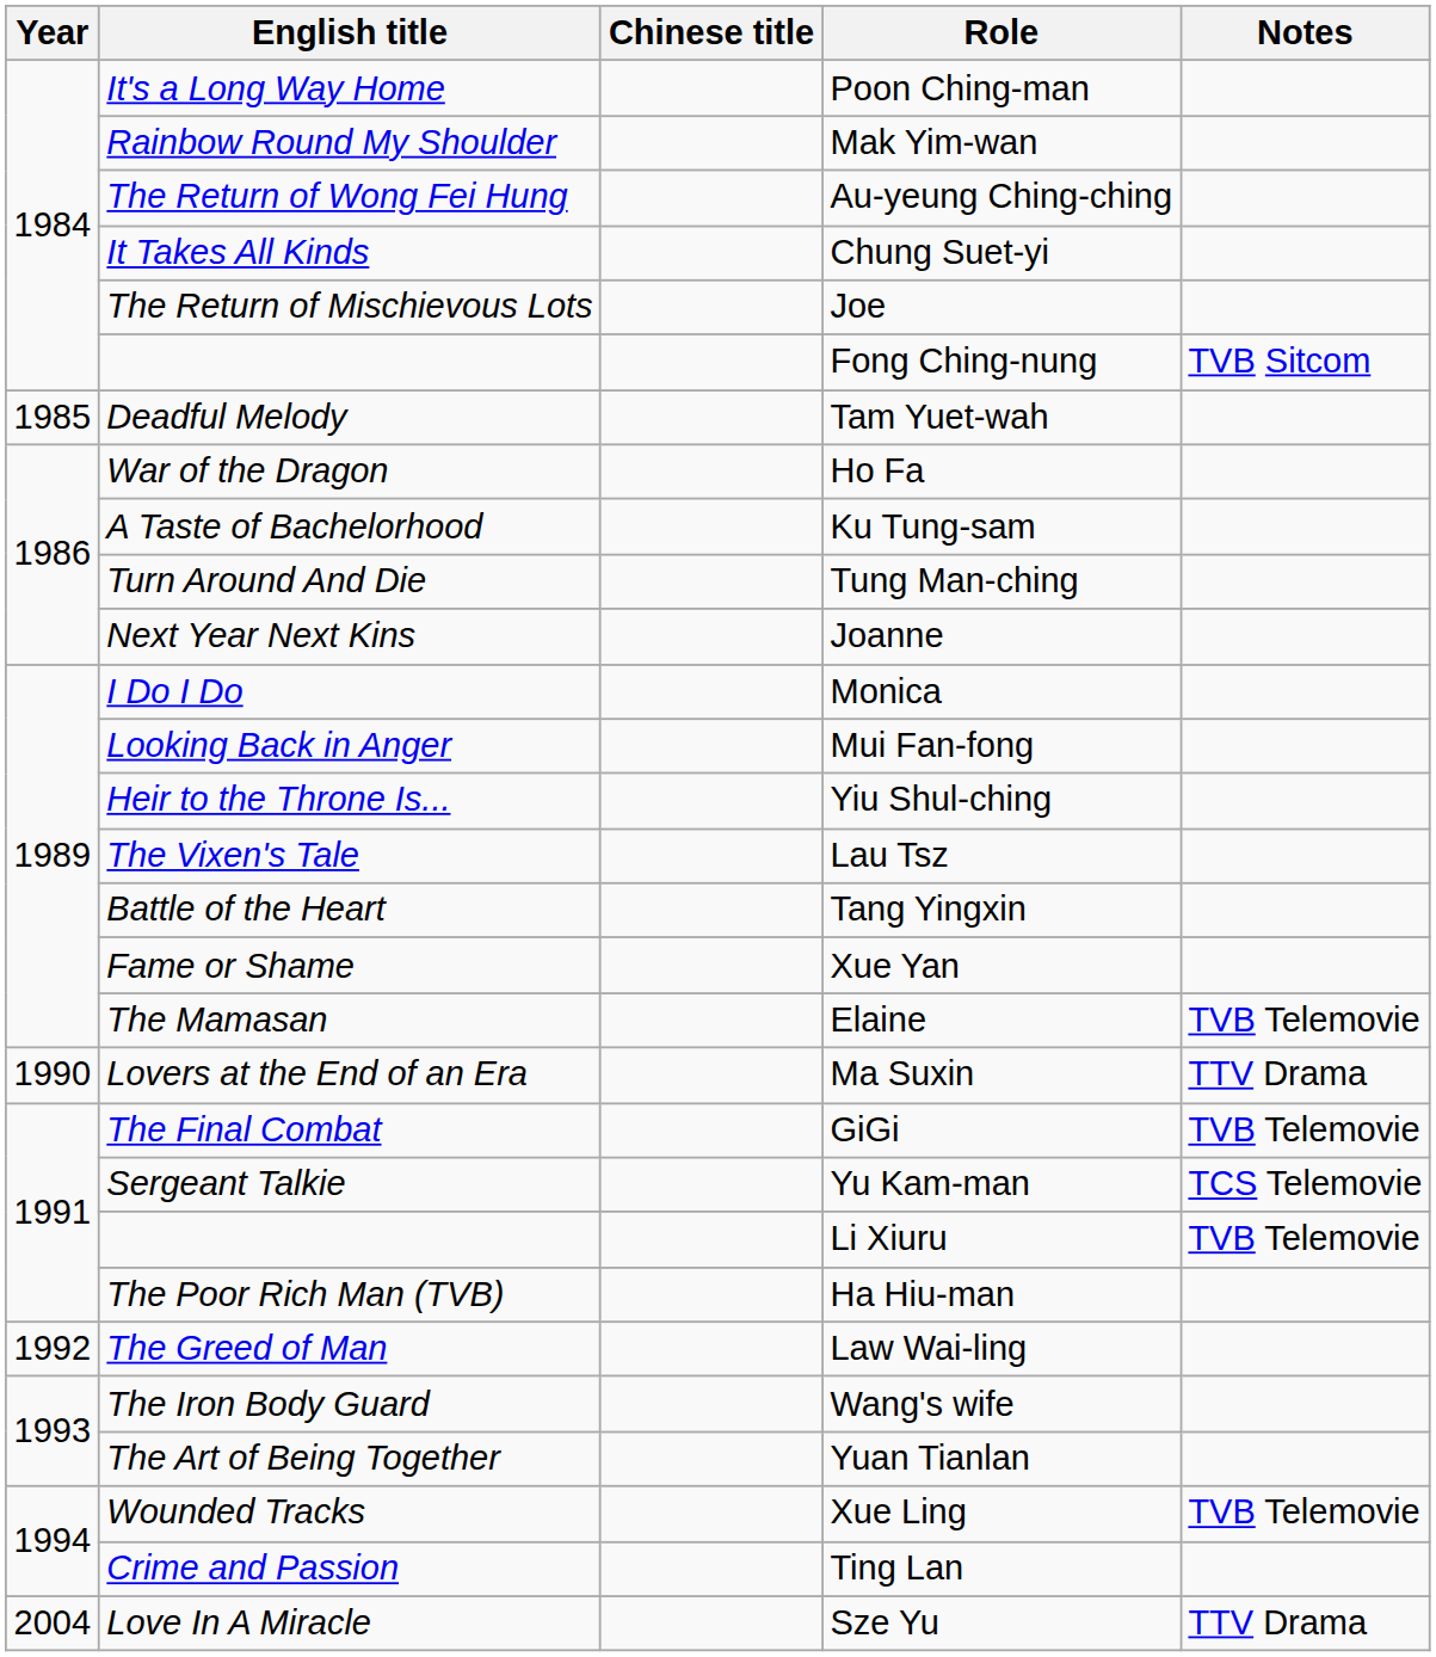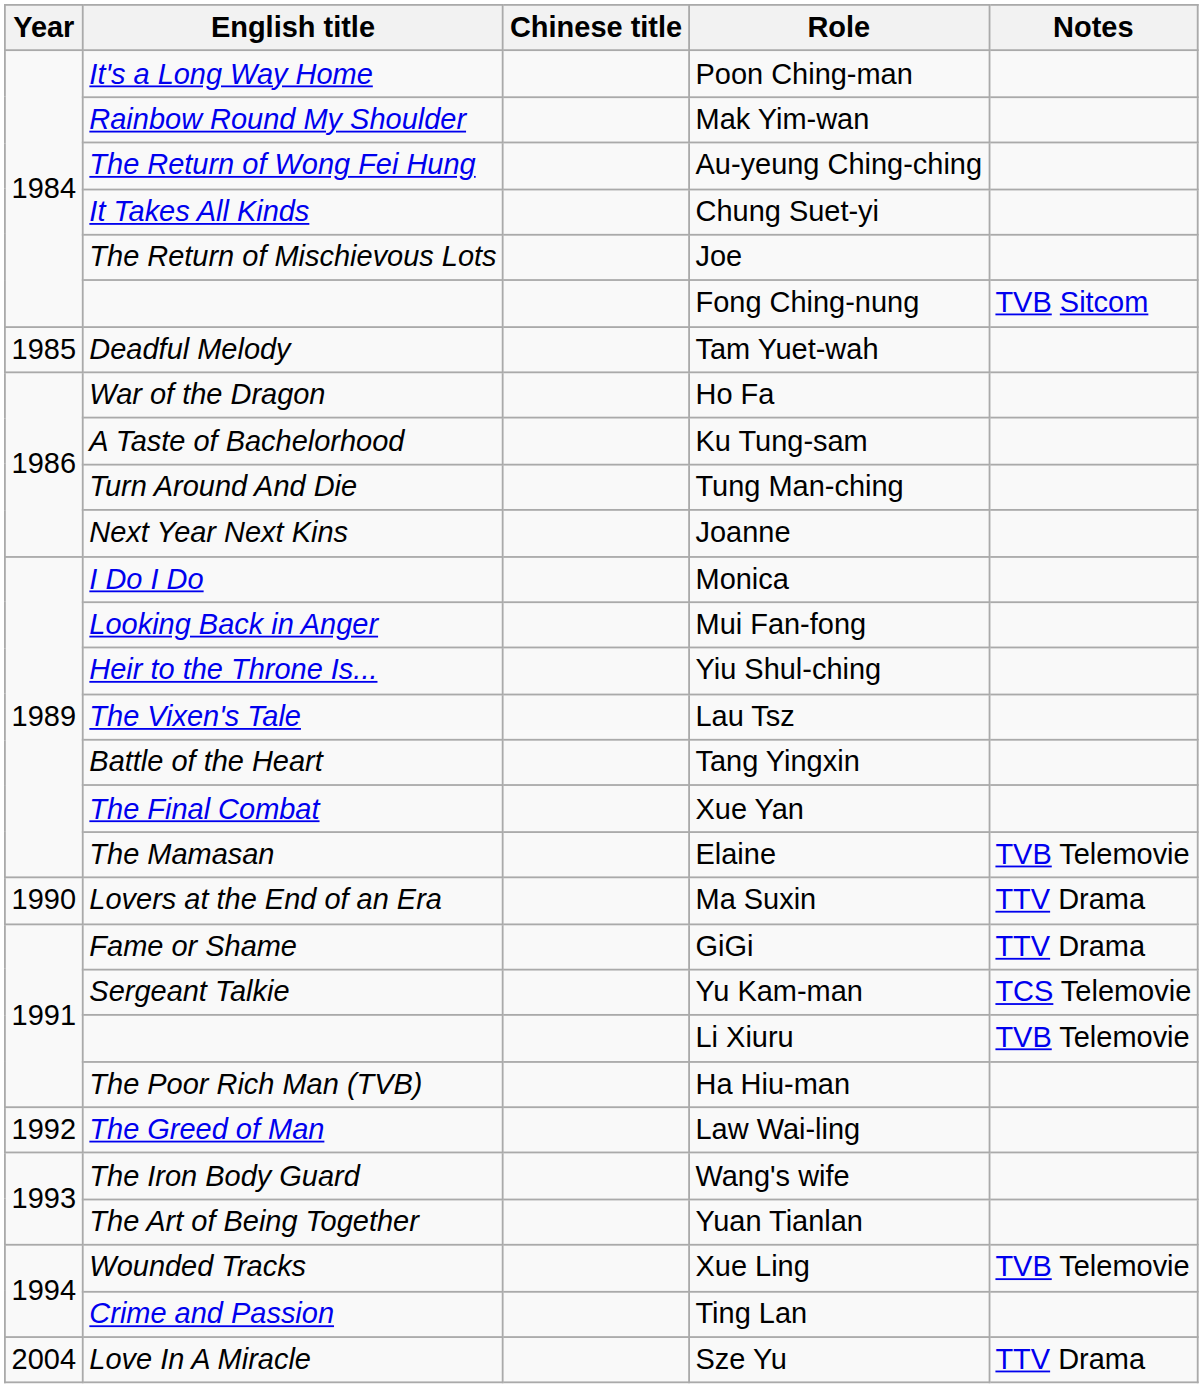Xue Yan | English title: Fame or Shame -> The Final Combat
GiGi | English title: The Final Combat -> Fame or Shame
GiGi | Notes: TVB Telemovie -> TTV Drama
